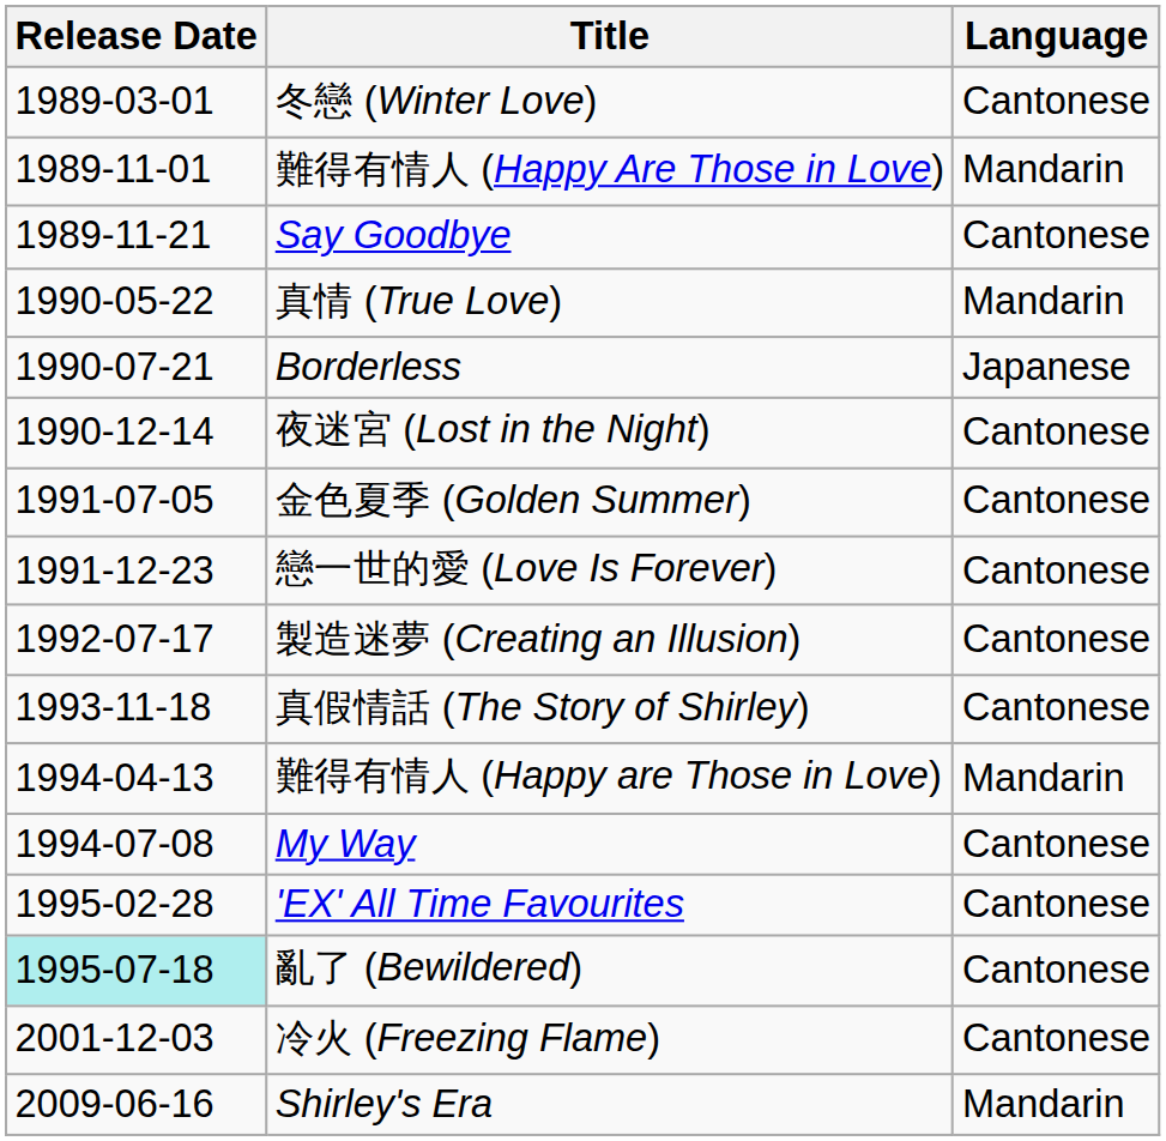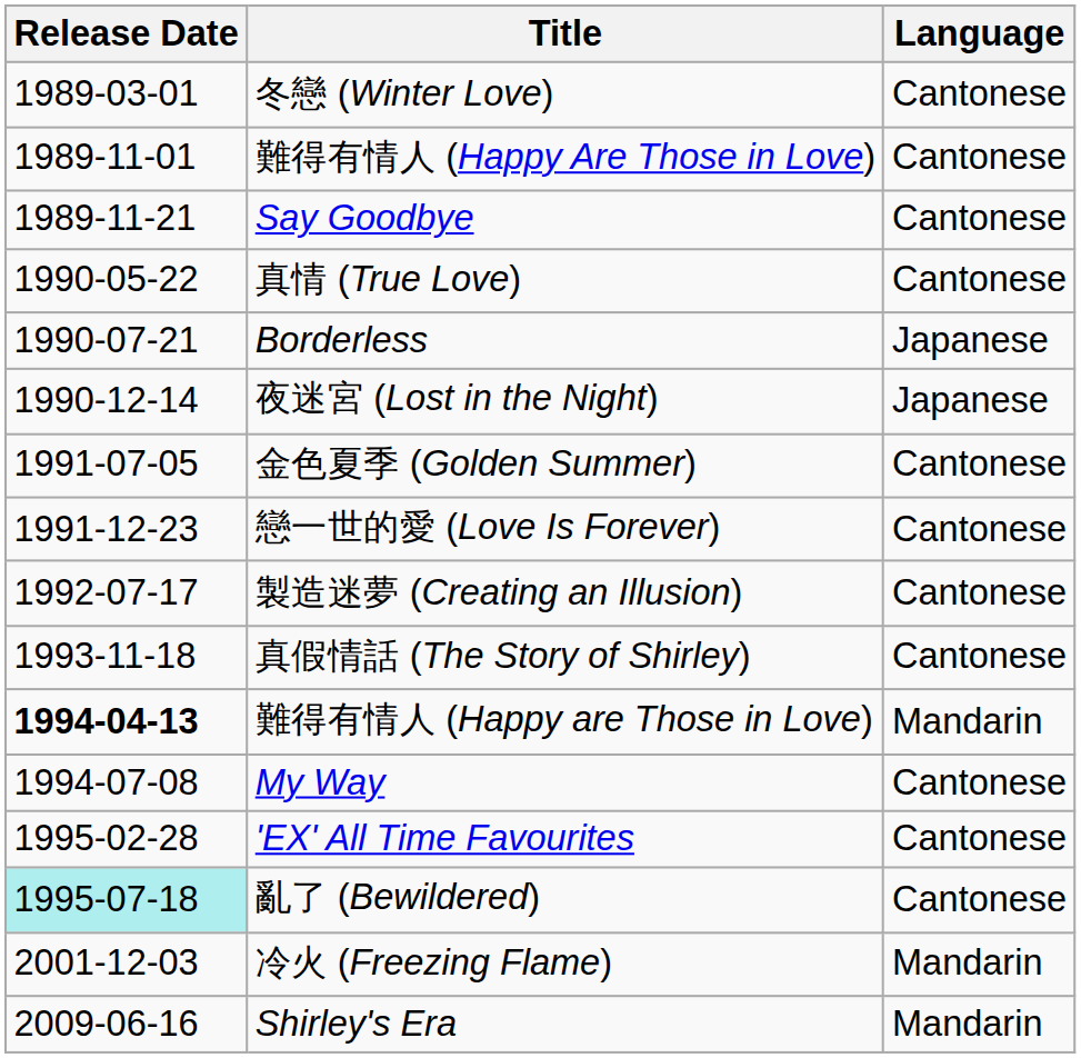難得有情人 (Happy Are Those in Love) | Language: Mandarin -> Cantonese
真情 (True Love) | Language: Mandarin -> Cantonese
夜迷宮 (Lost in the Night) | Language: Cantonese -> Japanese
難得有情人 (Happy are Those in Love) | Release Date: normal -> bold
冷火 (Freezing Flame) | Language: Cantonese -> Mandarin
